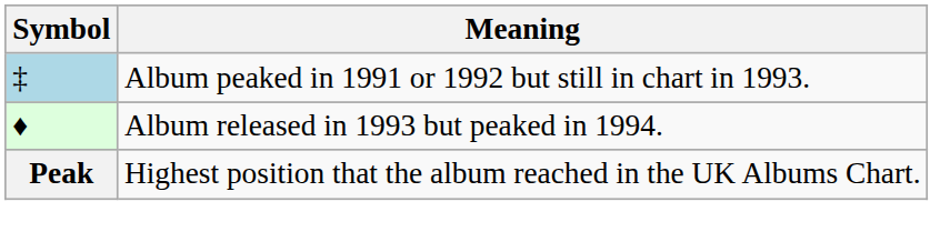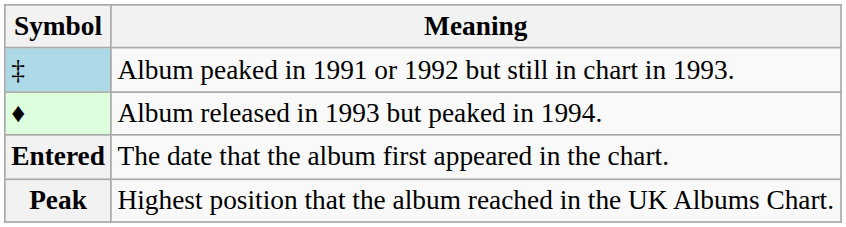+ row: Entered | The date that the album first appeared in the chart.
